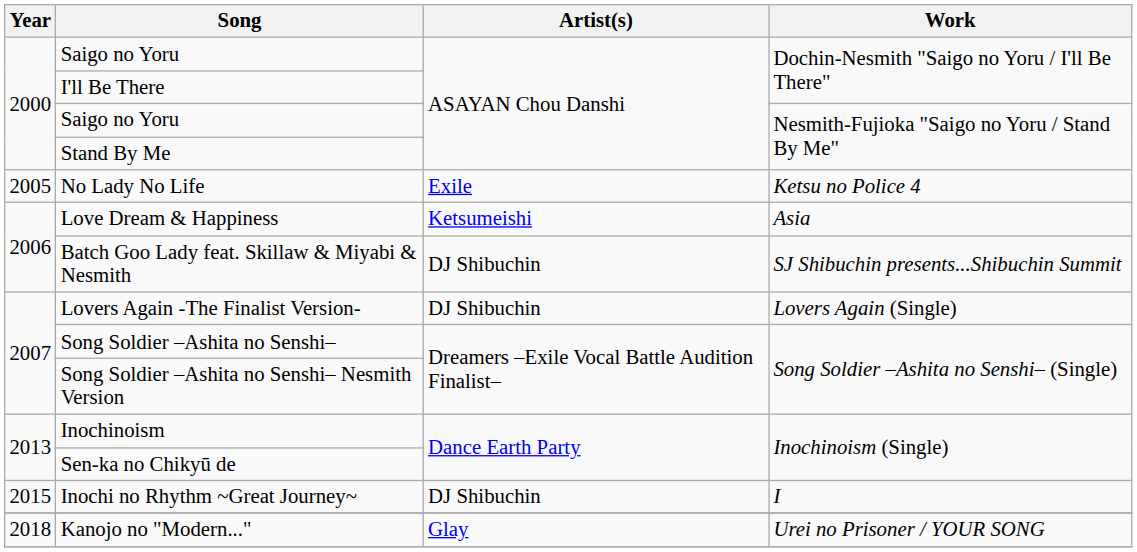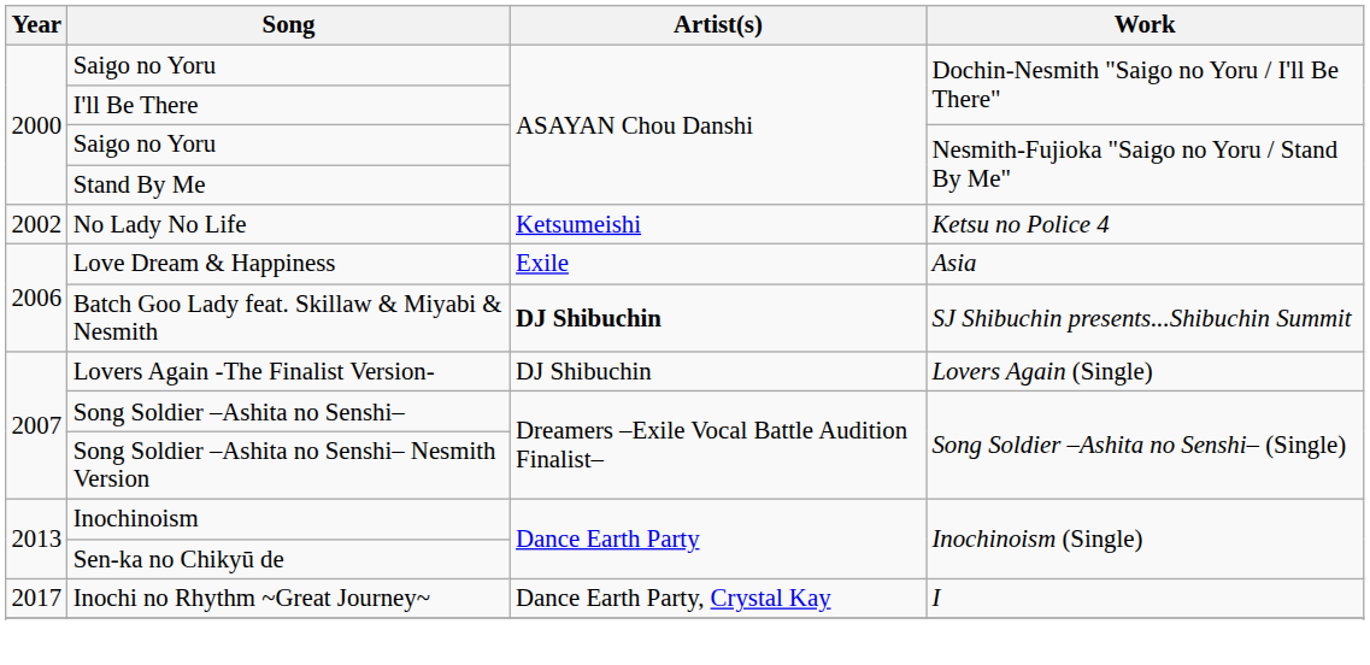No Lady No Life | Year: 2005 -> 2002
No Lady No Life | Artist(s): Exile -> Ketsumeishi
Love Dream & Happiness | Artist(s): Ketsumeishi -> Exile
Batch Goo Lady feat. Skillaw & Miyabi & Nesmith | Artist(s): normal -> bold
Inochi no Rhythm ~Great Journey~ | Year: 2015 -> 2017
Inochi no Rhythm ~Great Journey~ | Artist(s): DJ Shibuchin -> Dance Earth Party, Crystal Kay
- row: 2018 | Kanojo no "Modern..." | Glay | Urei no Prisoner / YOUR SONG
